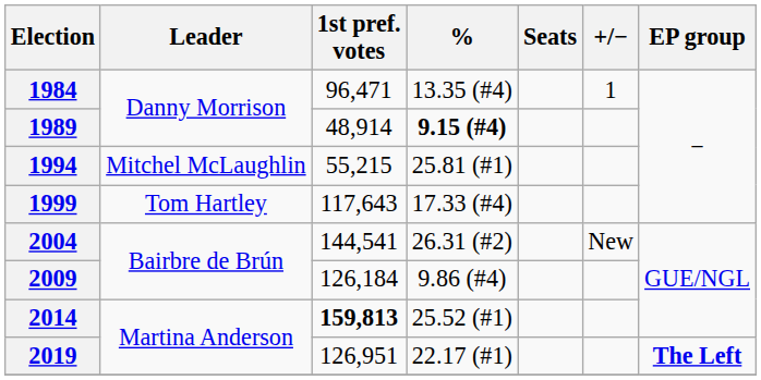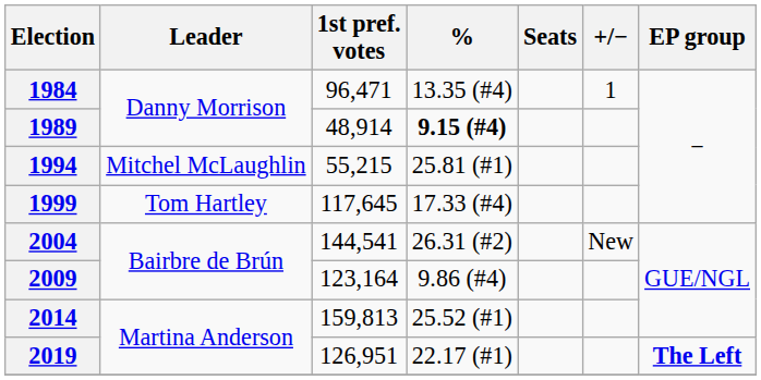1999 | 1st pref. votes: 117,643 -> 117,645
2009 | 1st pref. votes: 126,184 -> 123,164
2014 | 1st pref. votes: bold -> normal
